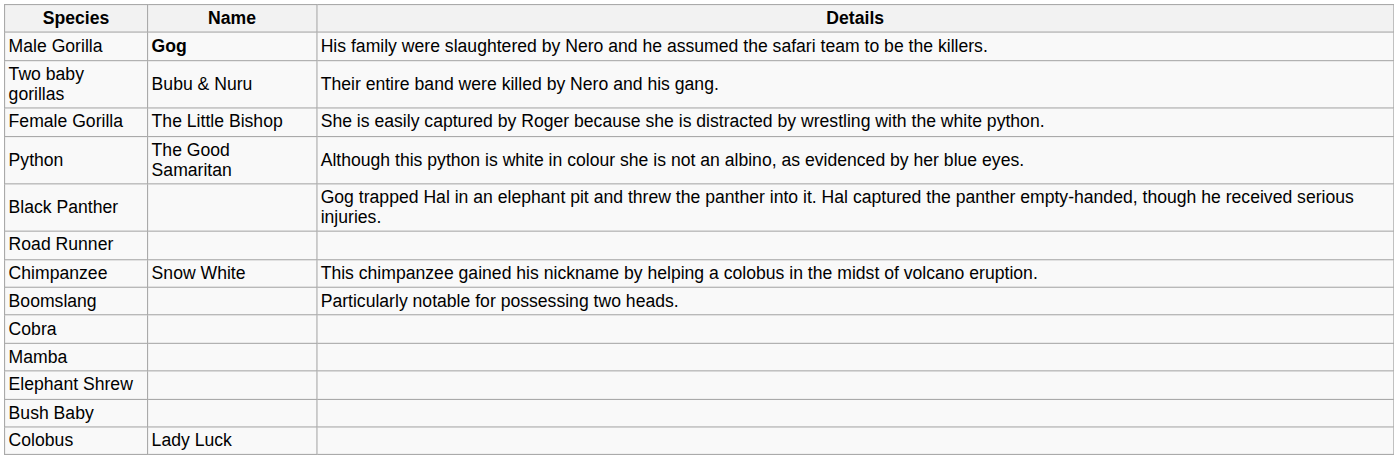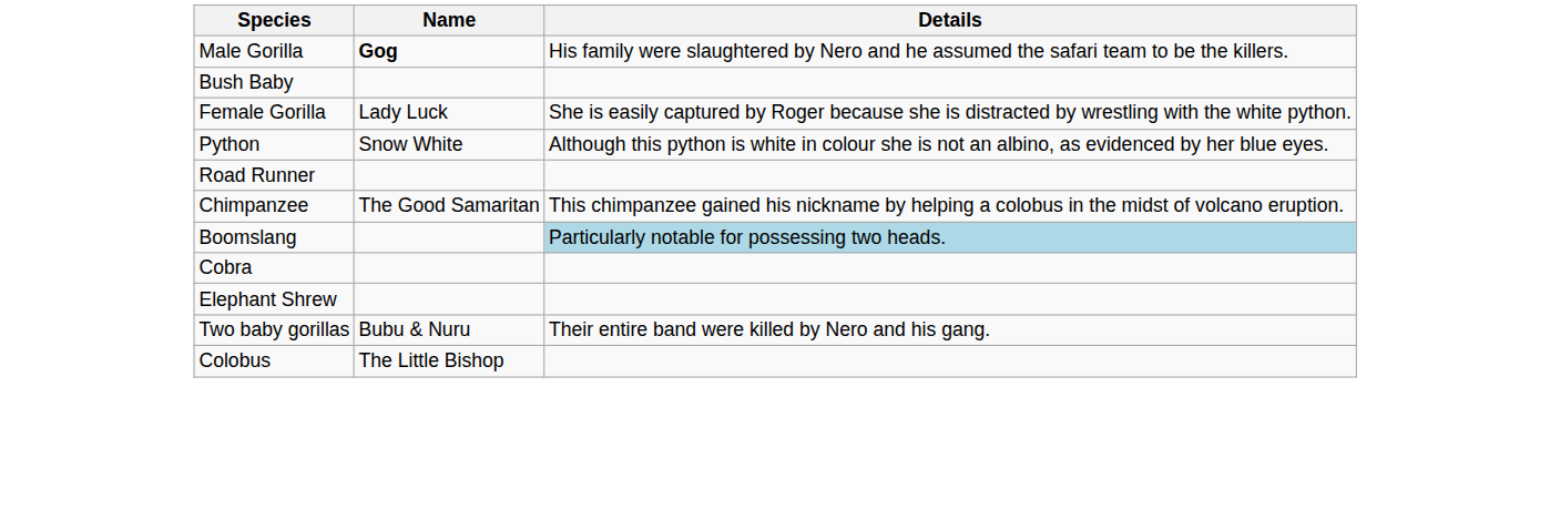rows swapped: Two baby gorillas <-> Bush Baby
Female Gorilla | Name: The Little Bishop -> Lady Luck
Python | Name: The Good Samaritan -> Snow White
- row: Black Panther | Gog trapped Hal in an elephant pit and threw the panther into it. Hal captured the panther empty-handed, though he received serious injuries.
Chimpanzee | Name: Snow White -> The Good Samaritan
Boomslang | Details: no background -> lightblue background
- row: Mamba
Colobus | Name: Lady Luck -> The Little Bishop
